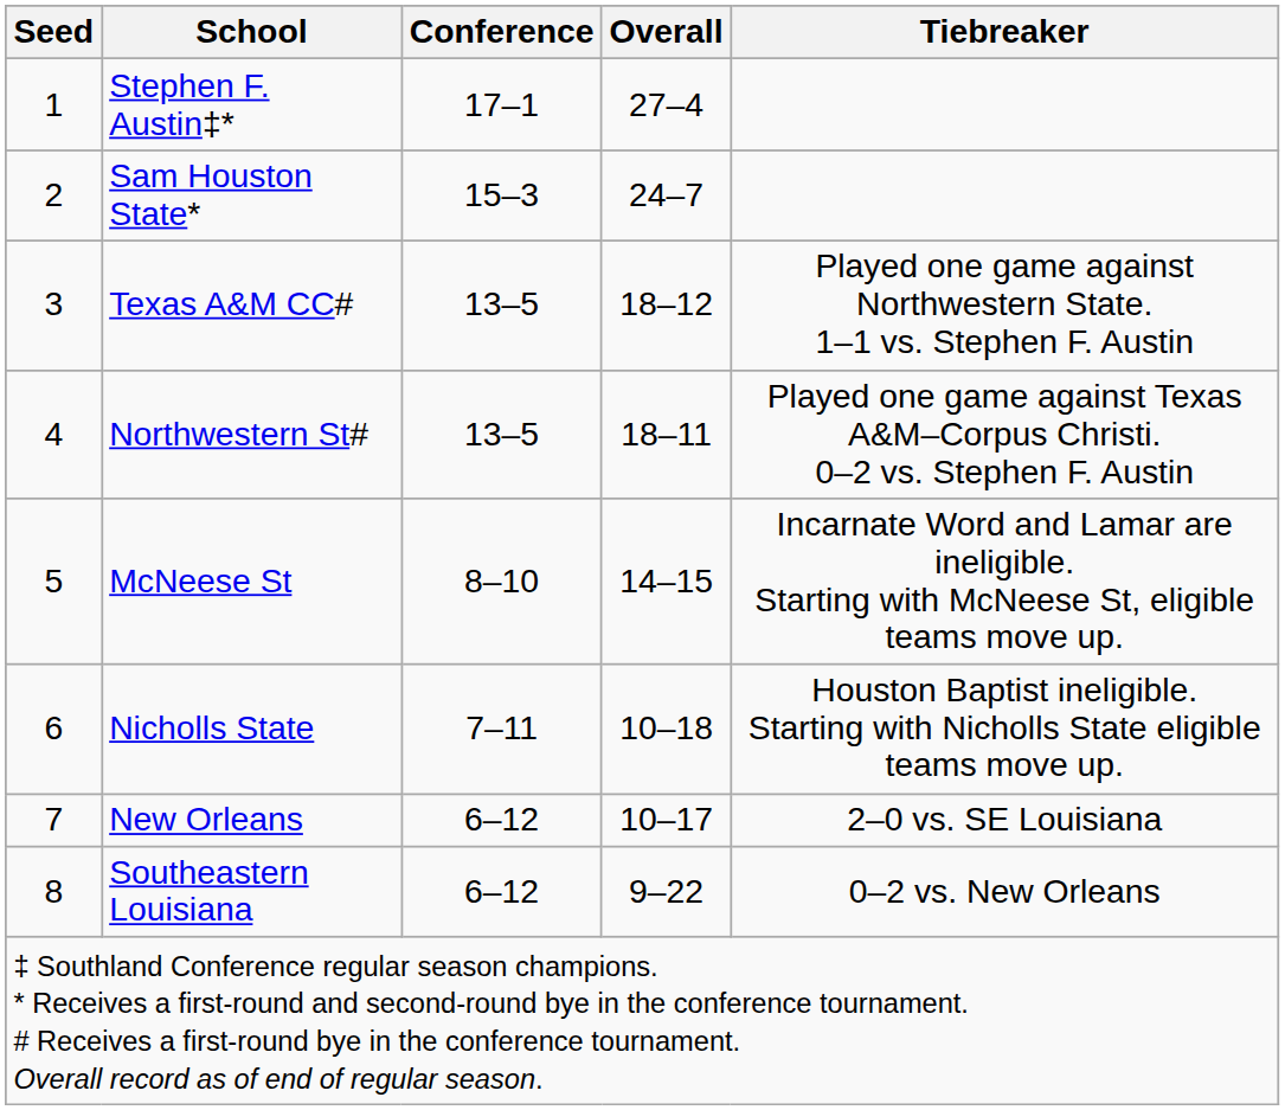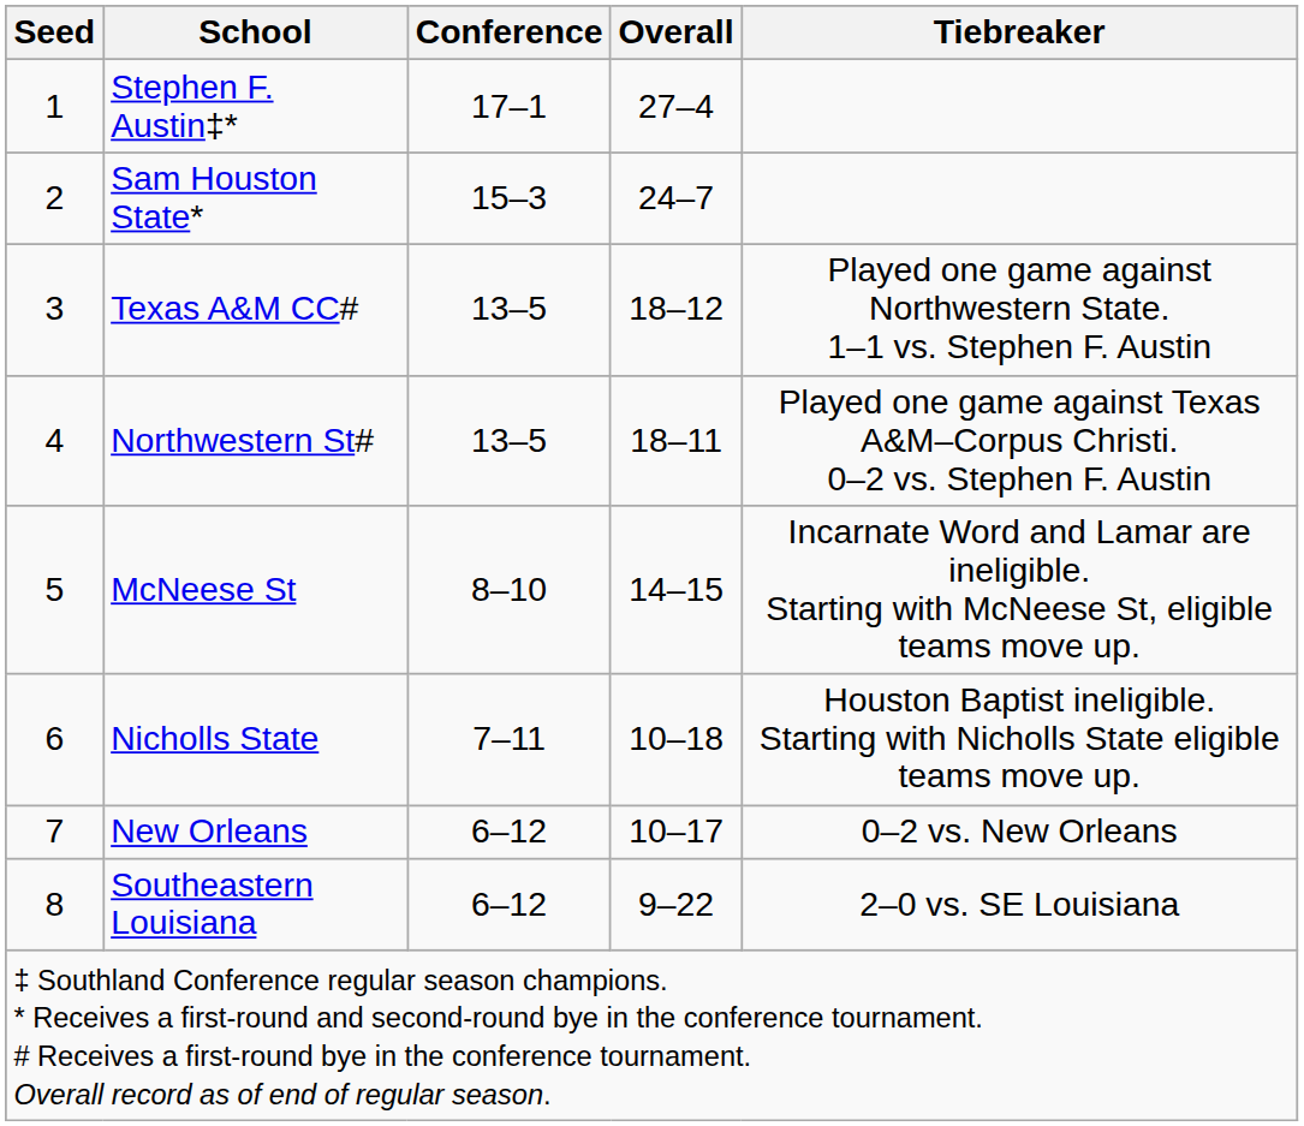New Orleans | Tiebreaker: 2–0 vs. SE Louisiana -> 0–2 vs. New Orleans
Southeastern Louisiana | Tiebreaker: 0–2 vs. New Orleans -> 2–0 vs. SE Louisiana
